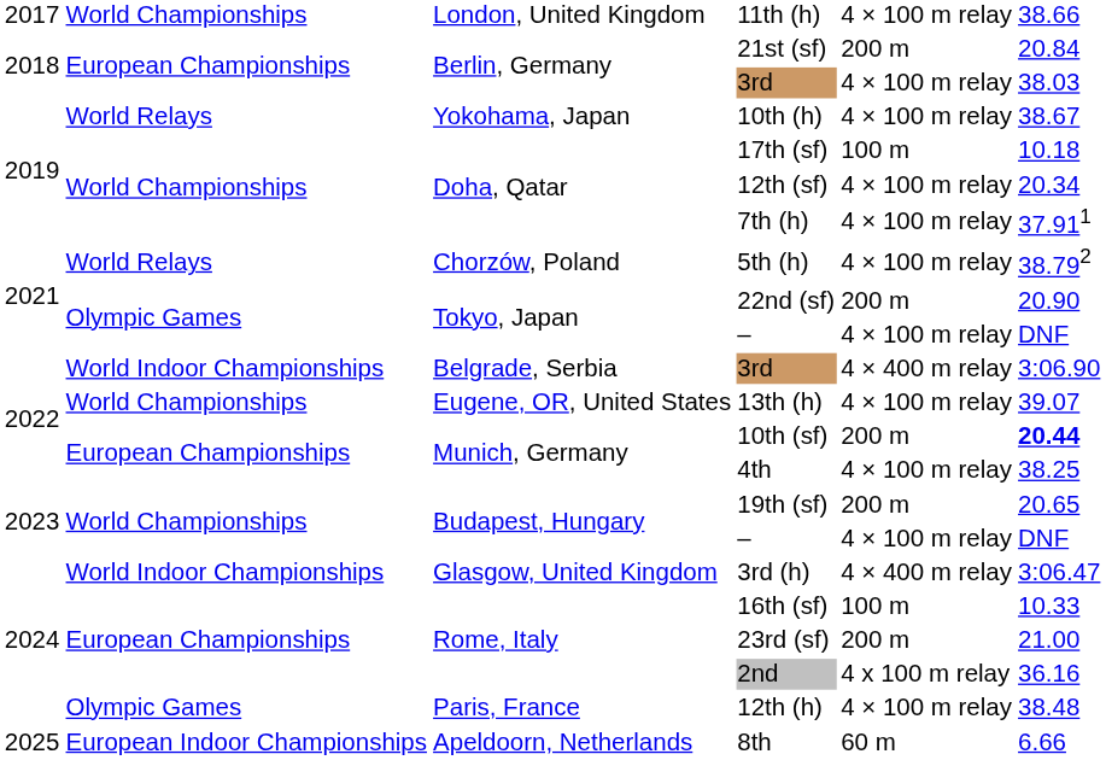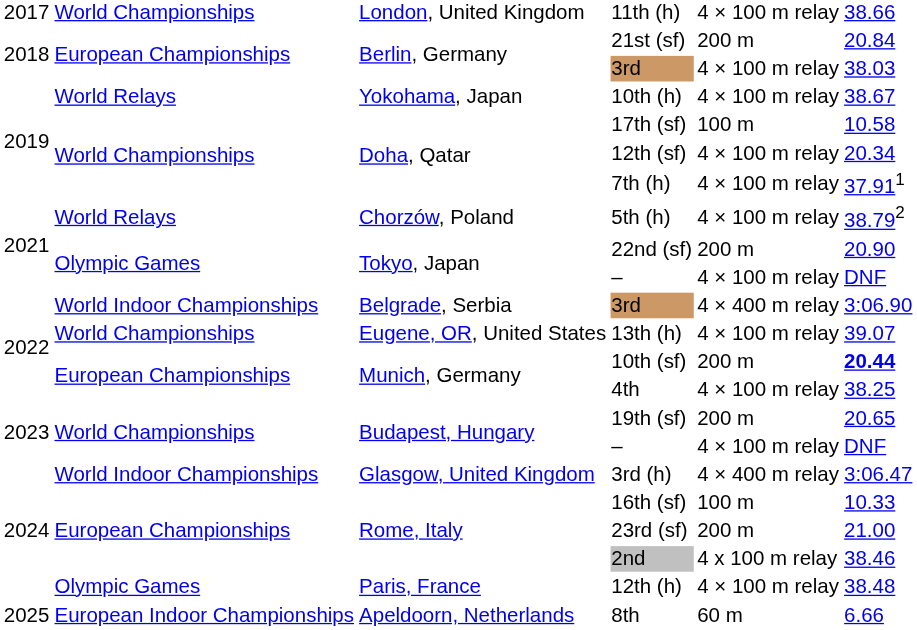17th (sf) | column 6: 10.18 -> 10.58
2nd | column 6: 36.16 -> 38.46
